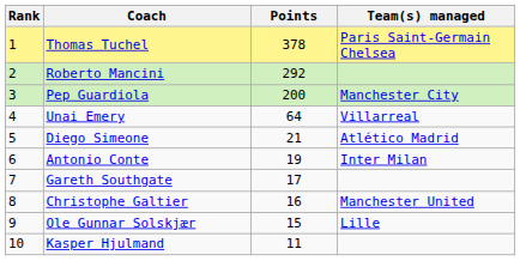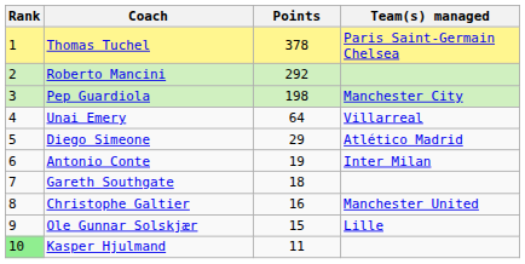Pep Guardiola | Points: 200 -> 198
Diego Simeone | Points: 21 -> 29
Gareth Southgate | Points: 17 -> 18
Kasper Hjulmand | Rank: no background -> lightgreen background
